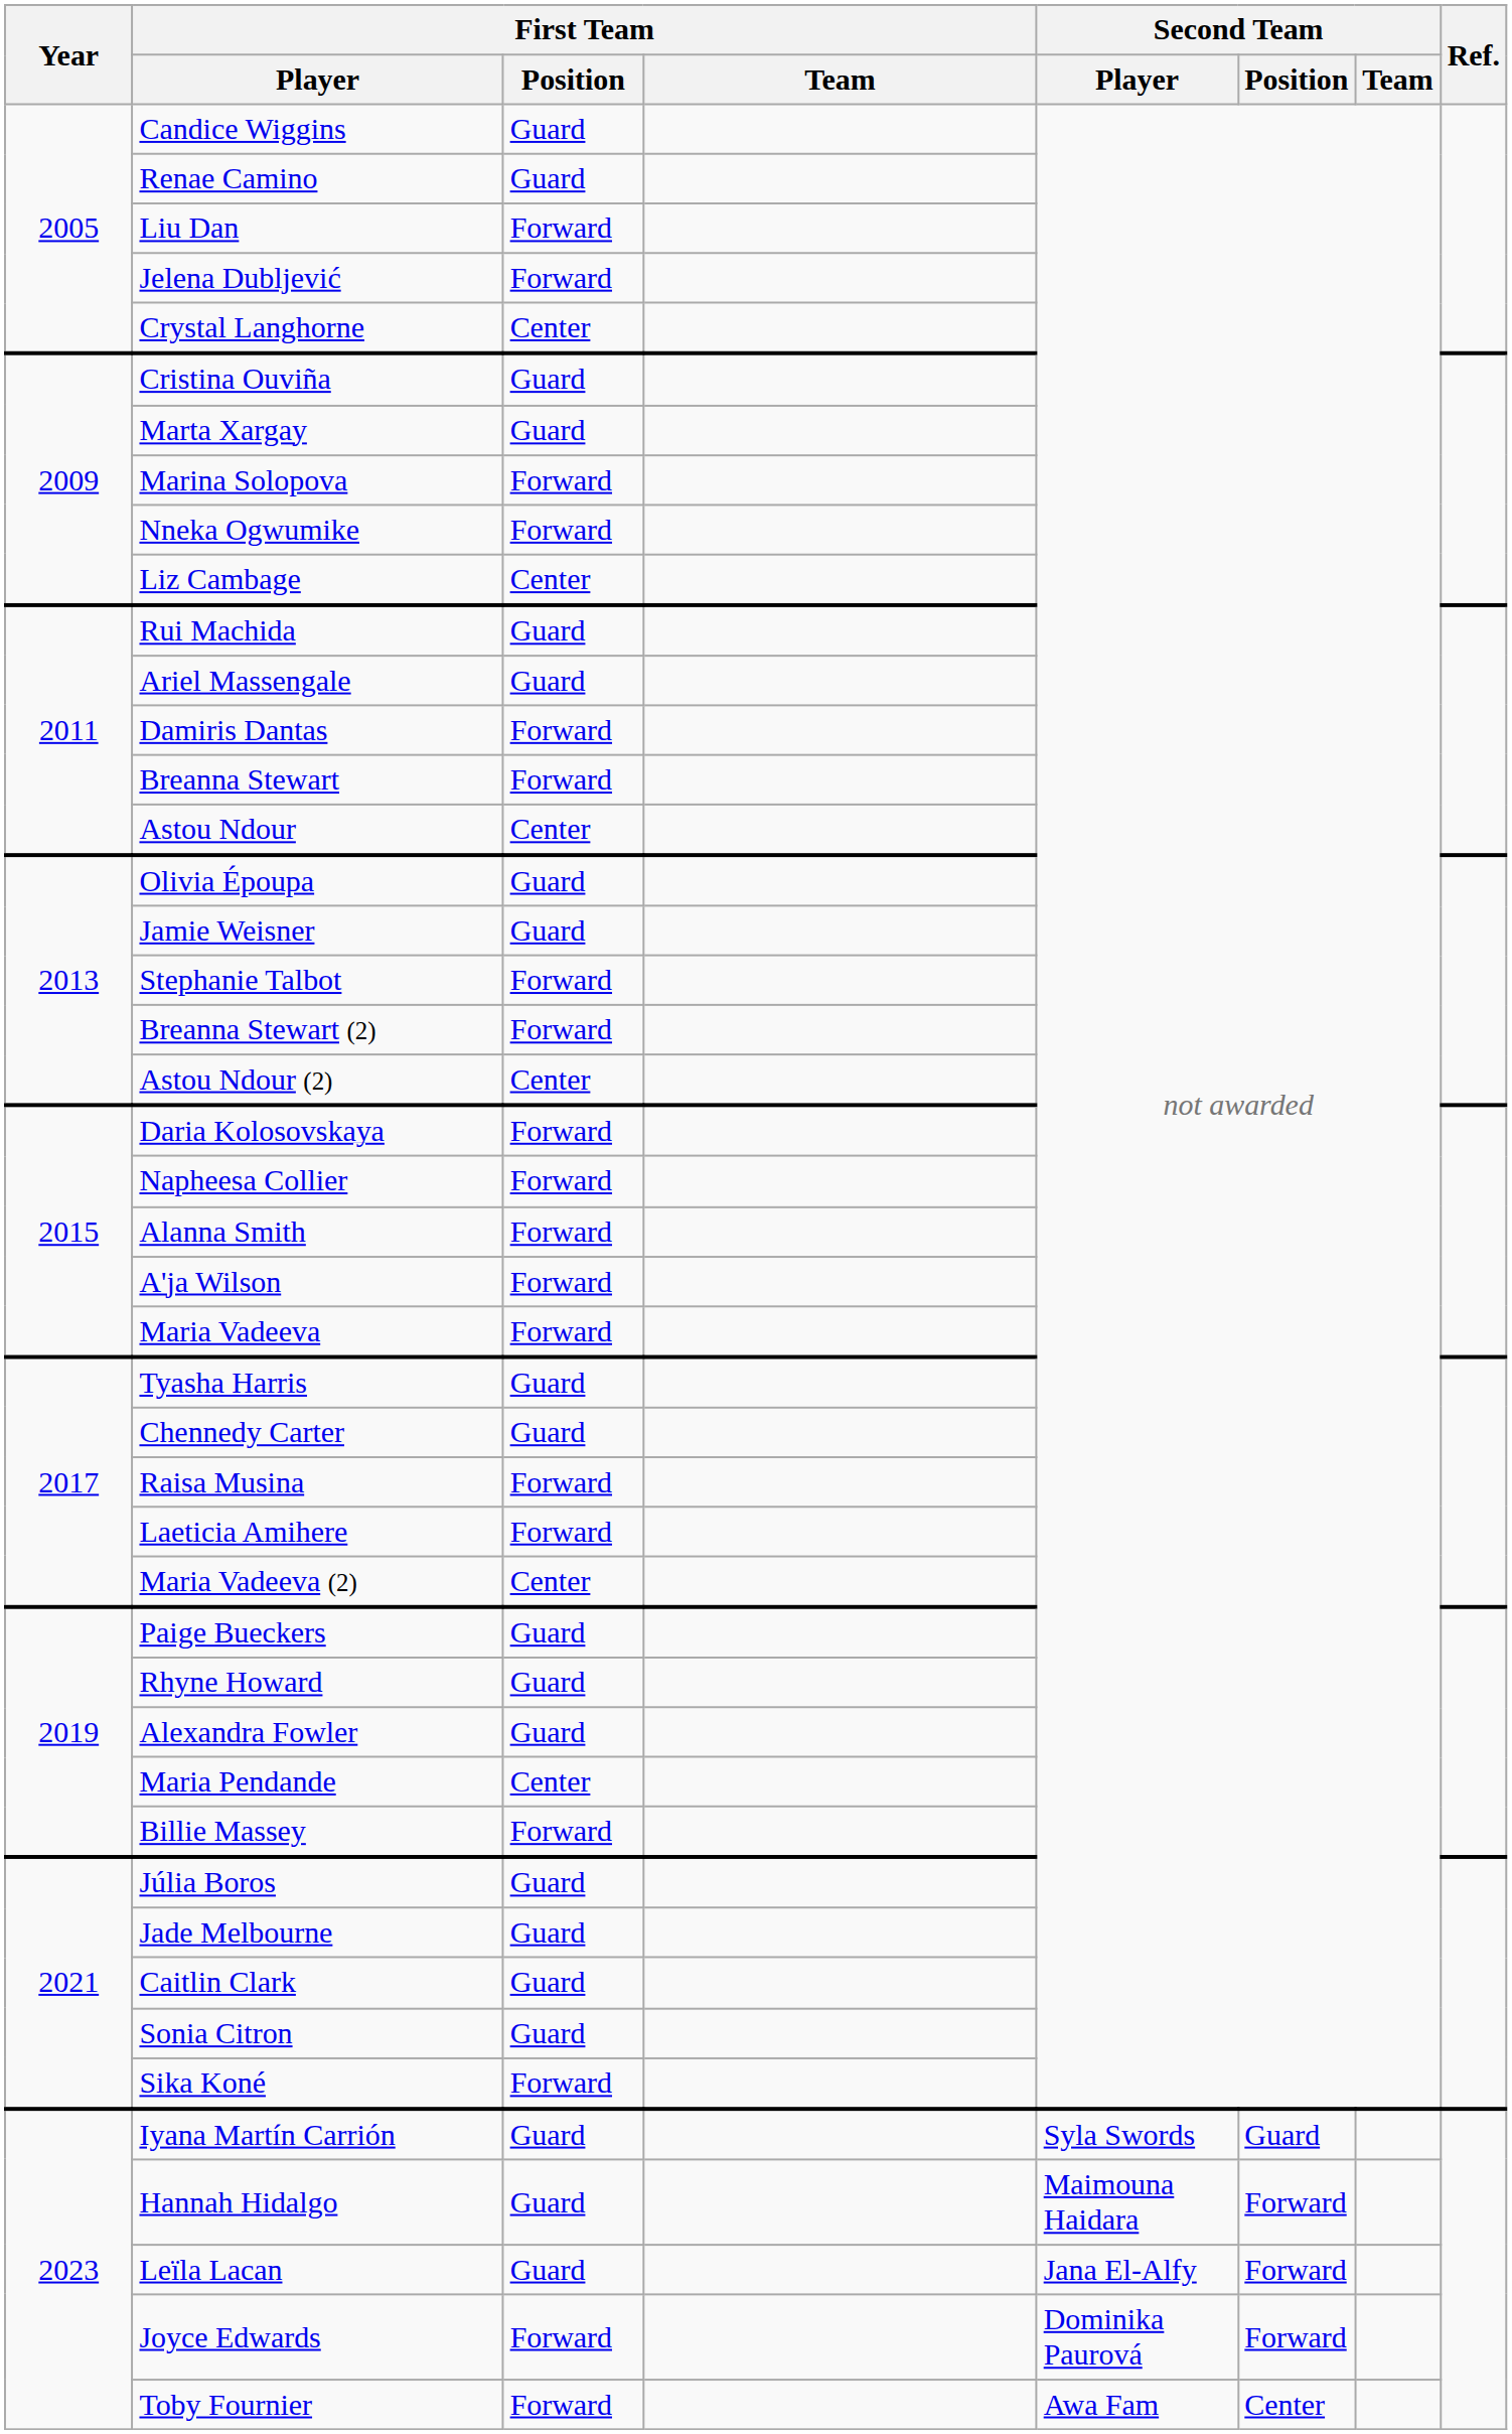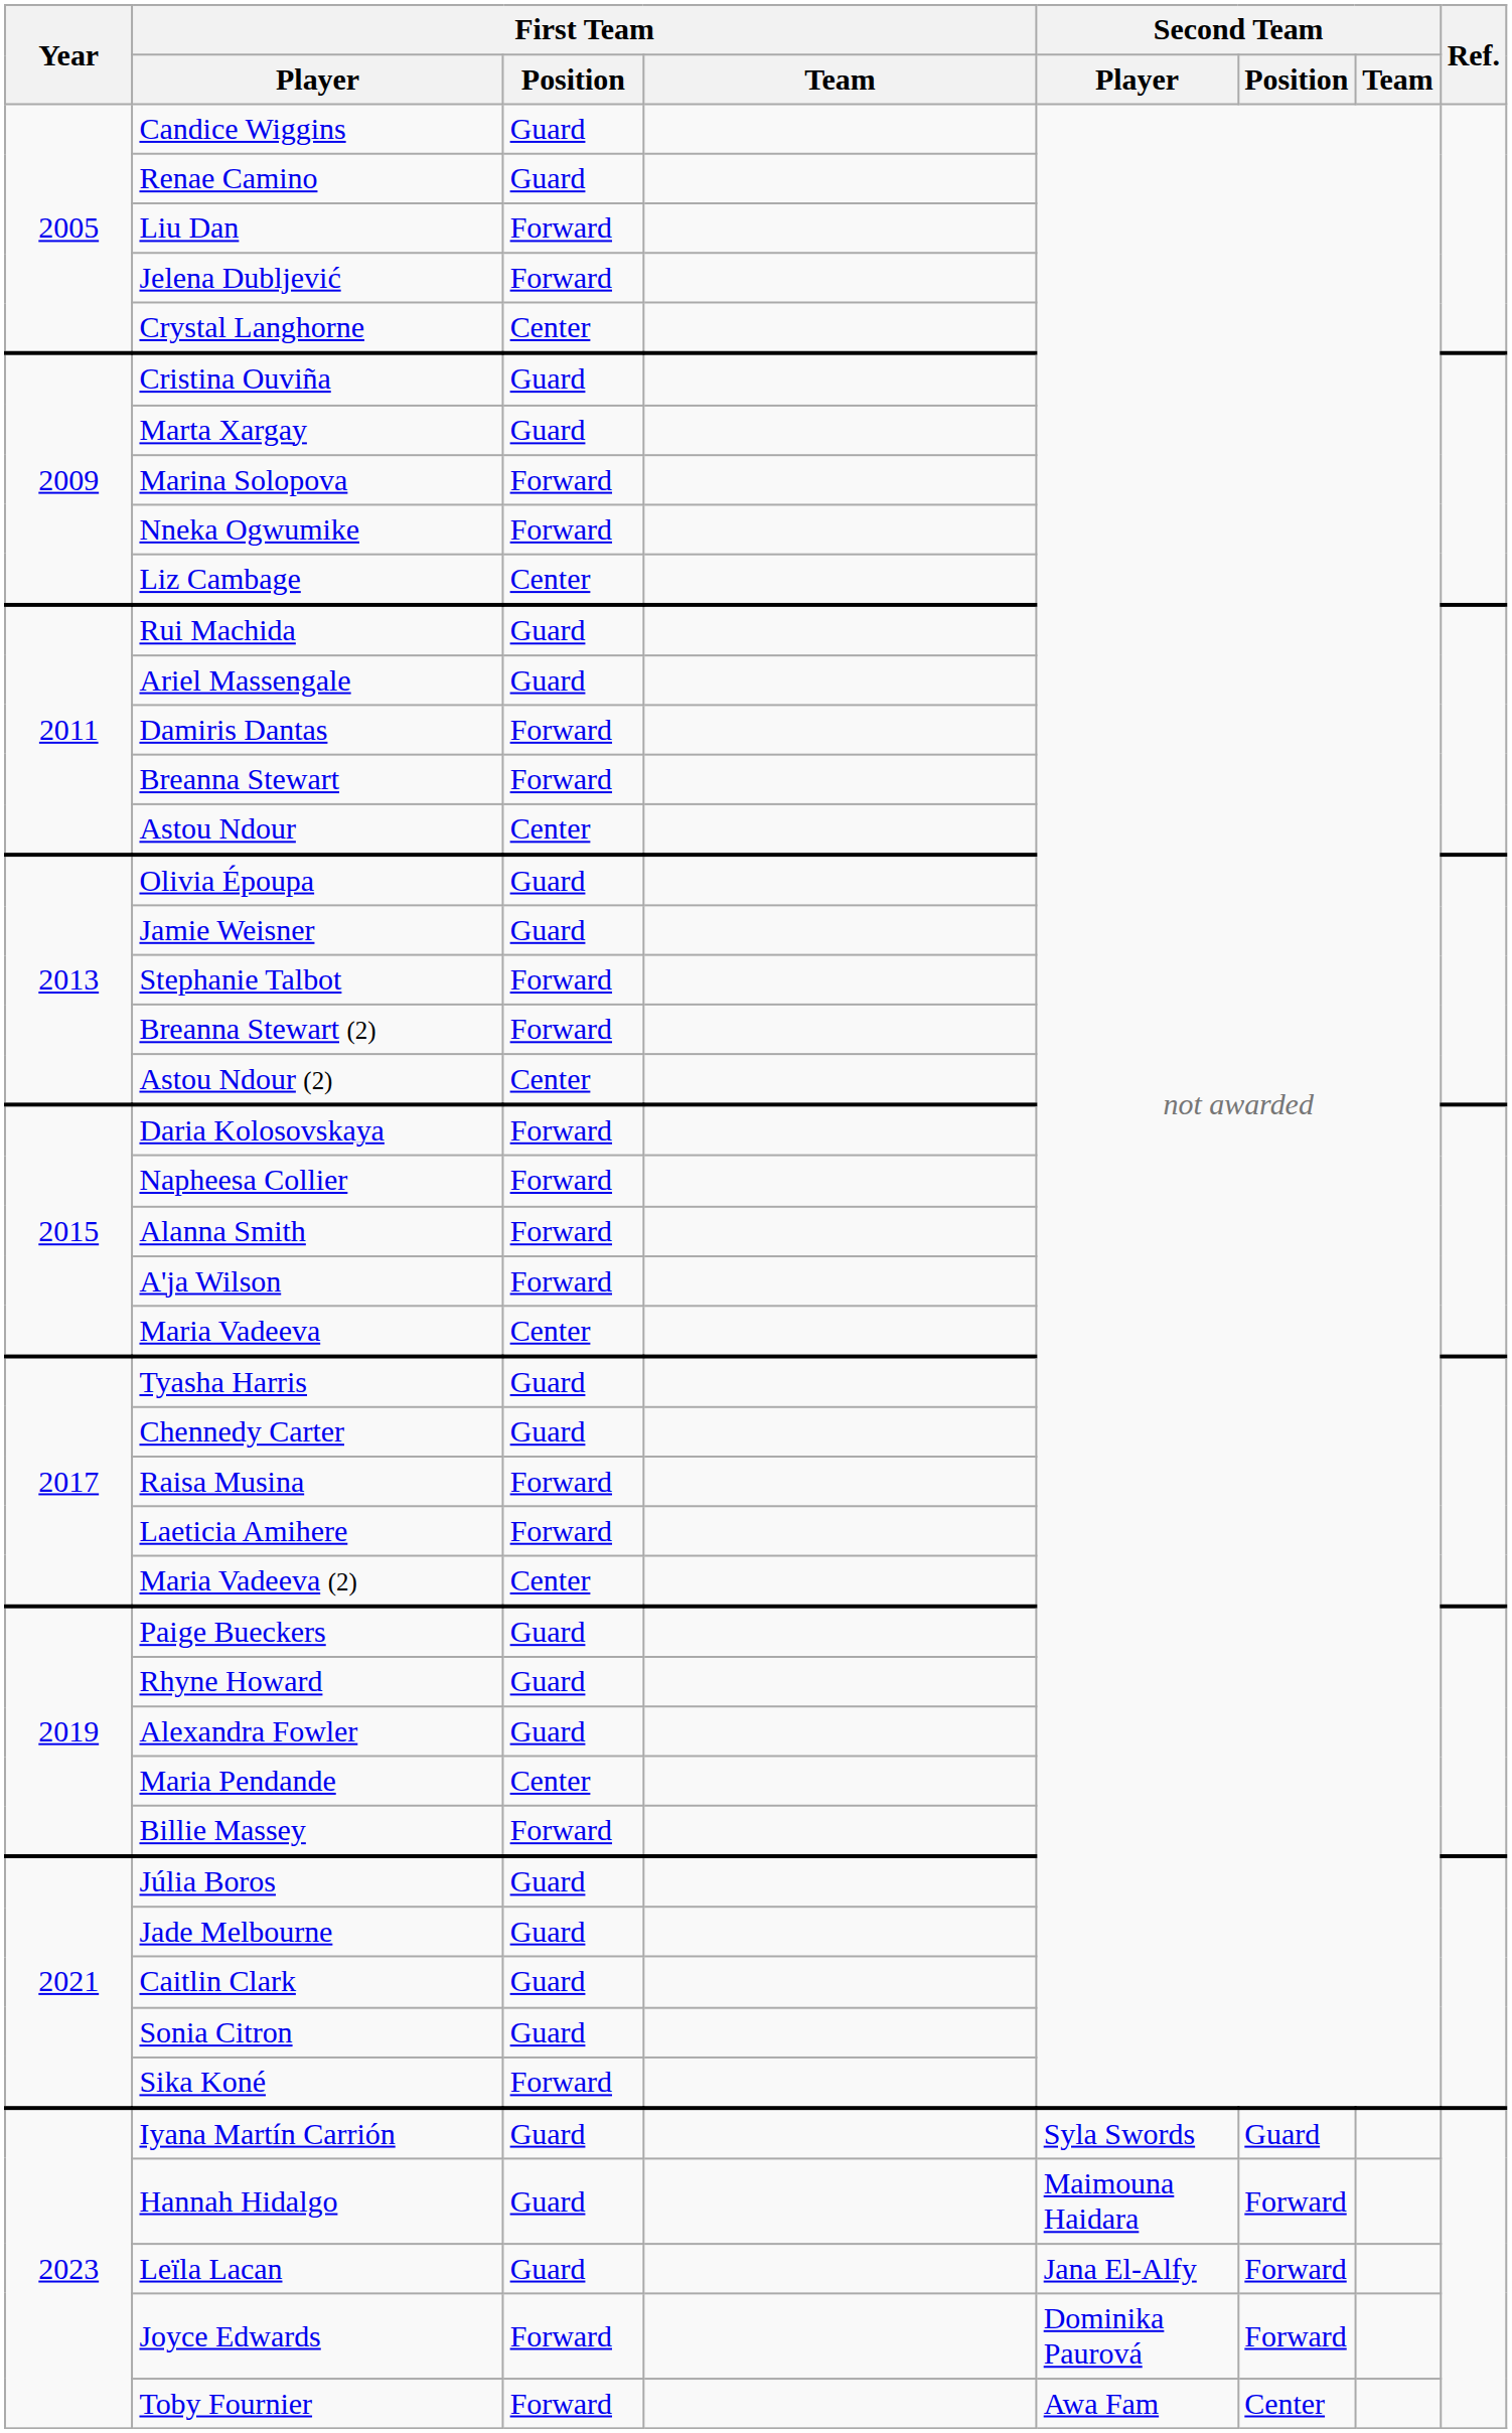Maria Vadeeva | First Team / Position: Forward -> Center
